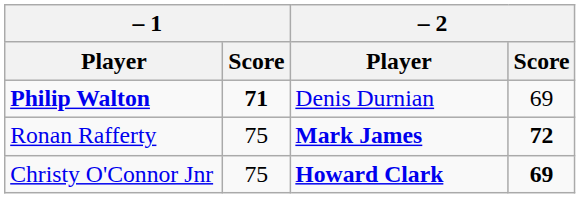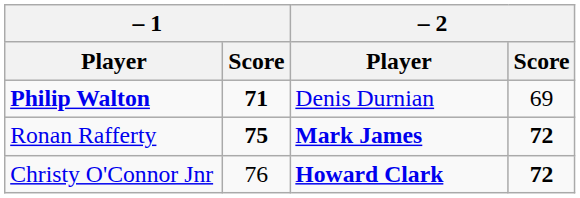Ronan Rafferty | – 1 / Score: normal -> bold
Christy O'Connor Jnr | – 1 / Score: 75 -> 76
Christy O'Connor Jnr | – 2 / Score: 69 -> 72
